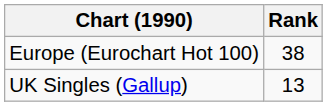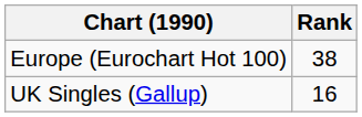UK Singles (Gallup) | Rank: 13 -> 16
